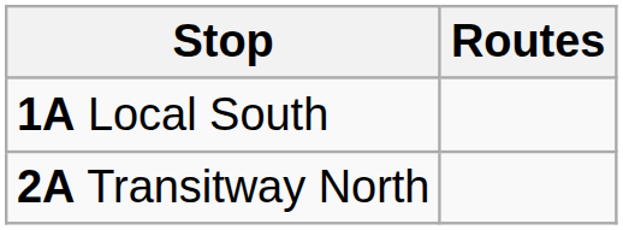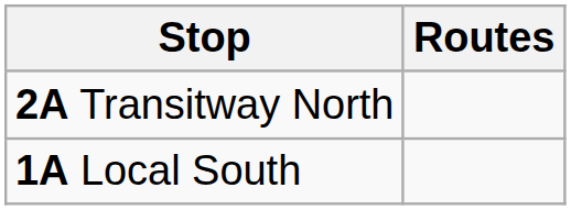rows swapped: 1A Local South <-> 2A Transitway North
